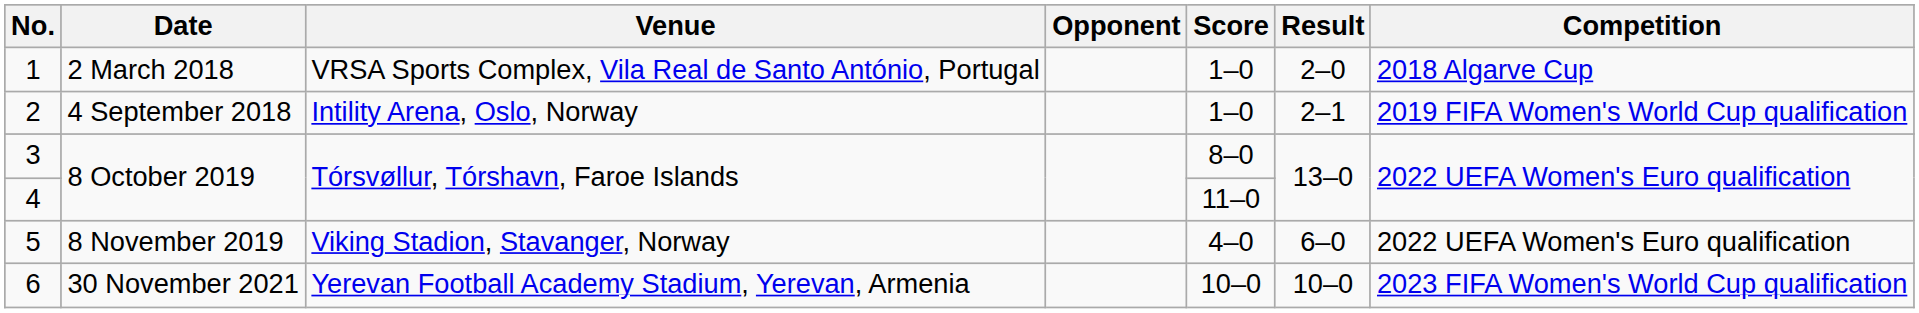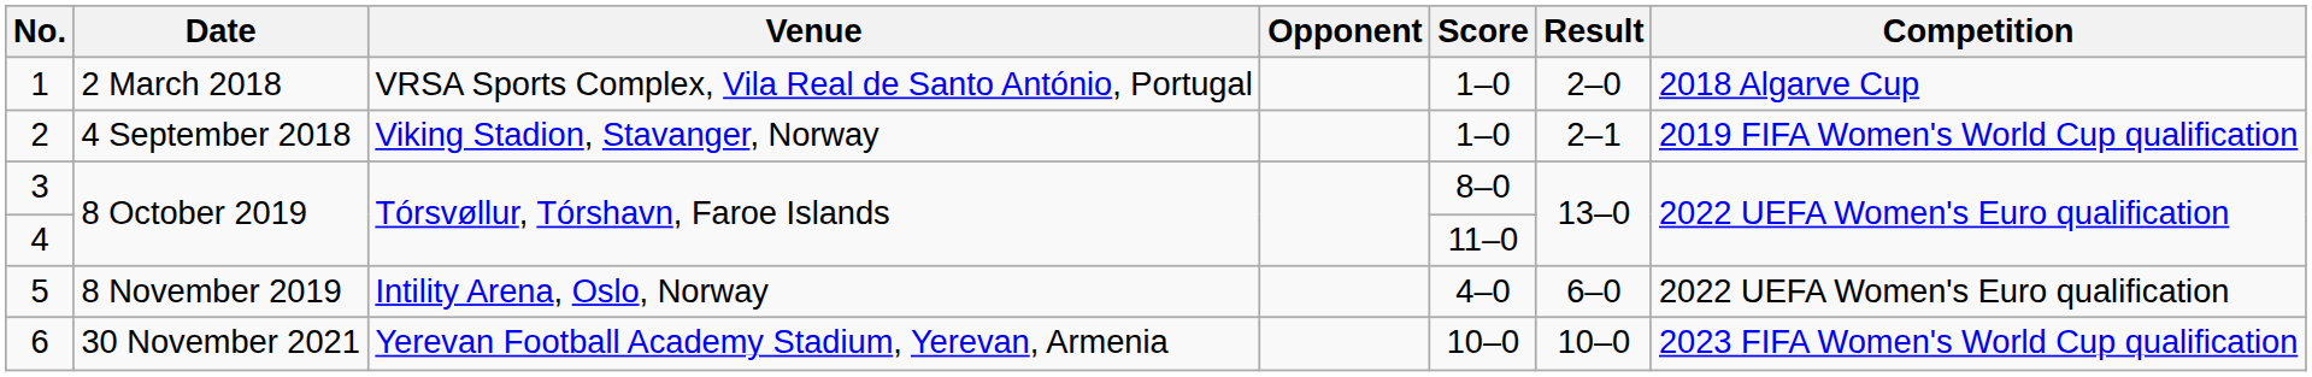2 | Venue: Intility Arena, Oslo, Norway -> Viking Stadion, Stavanger, Norway
5 | Venue: Viking Stadion, Stavanger, Norway -> Intility Arena, Oslo, Norway
